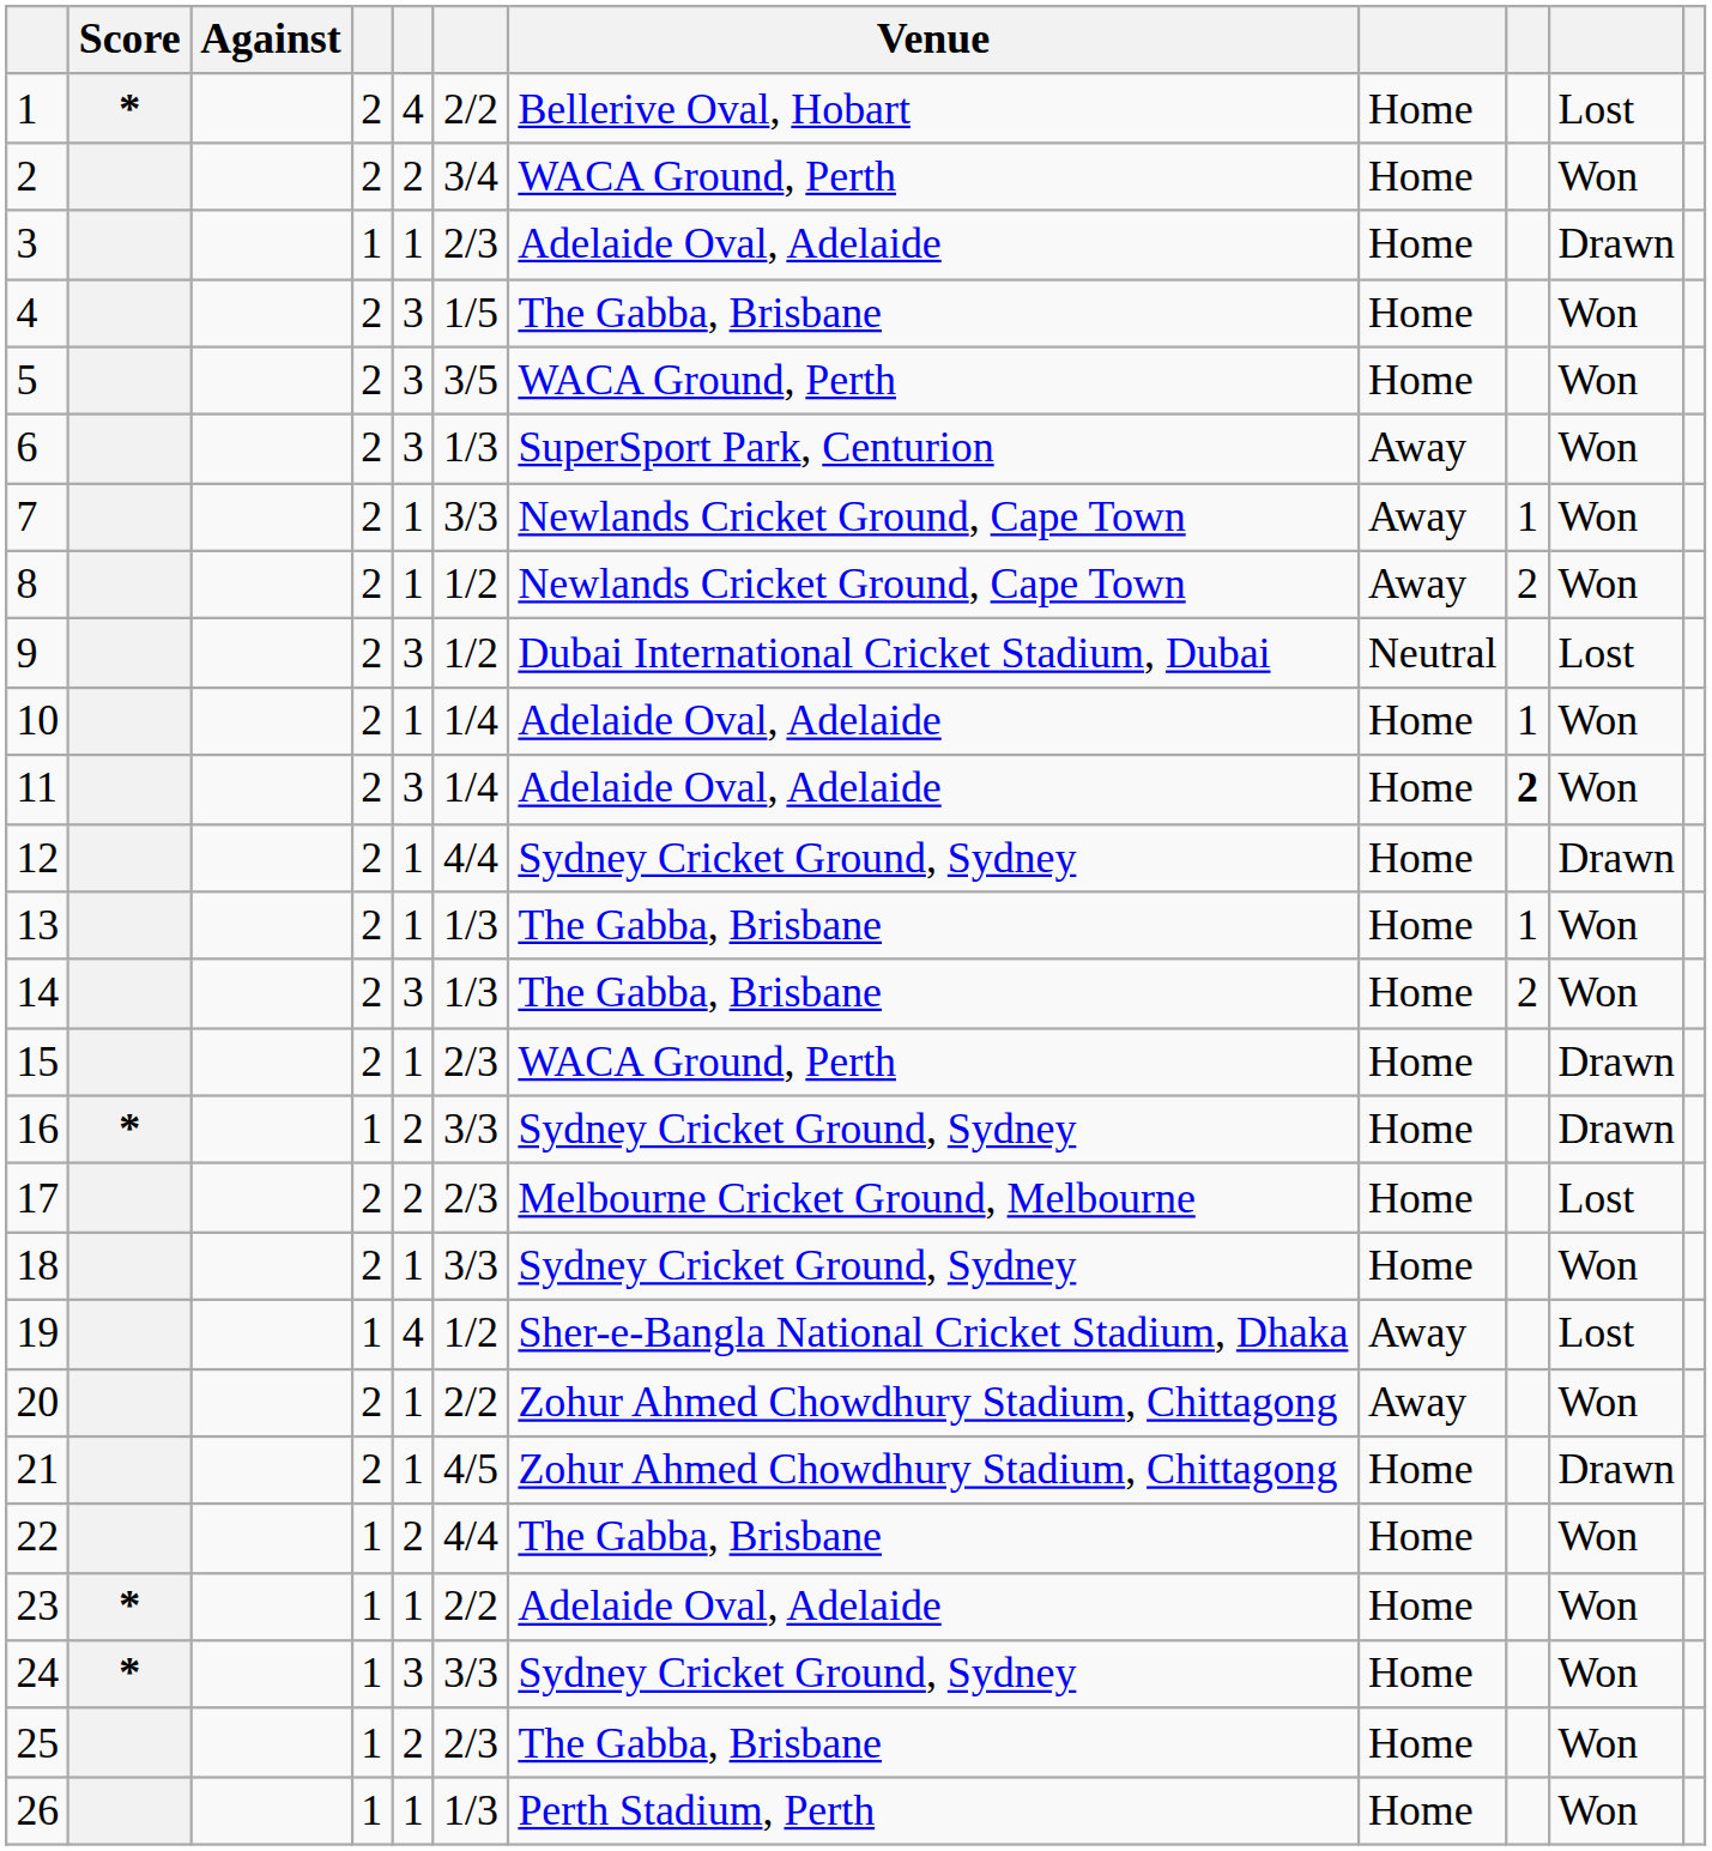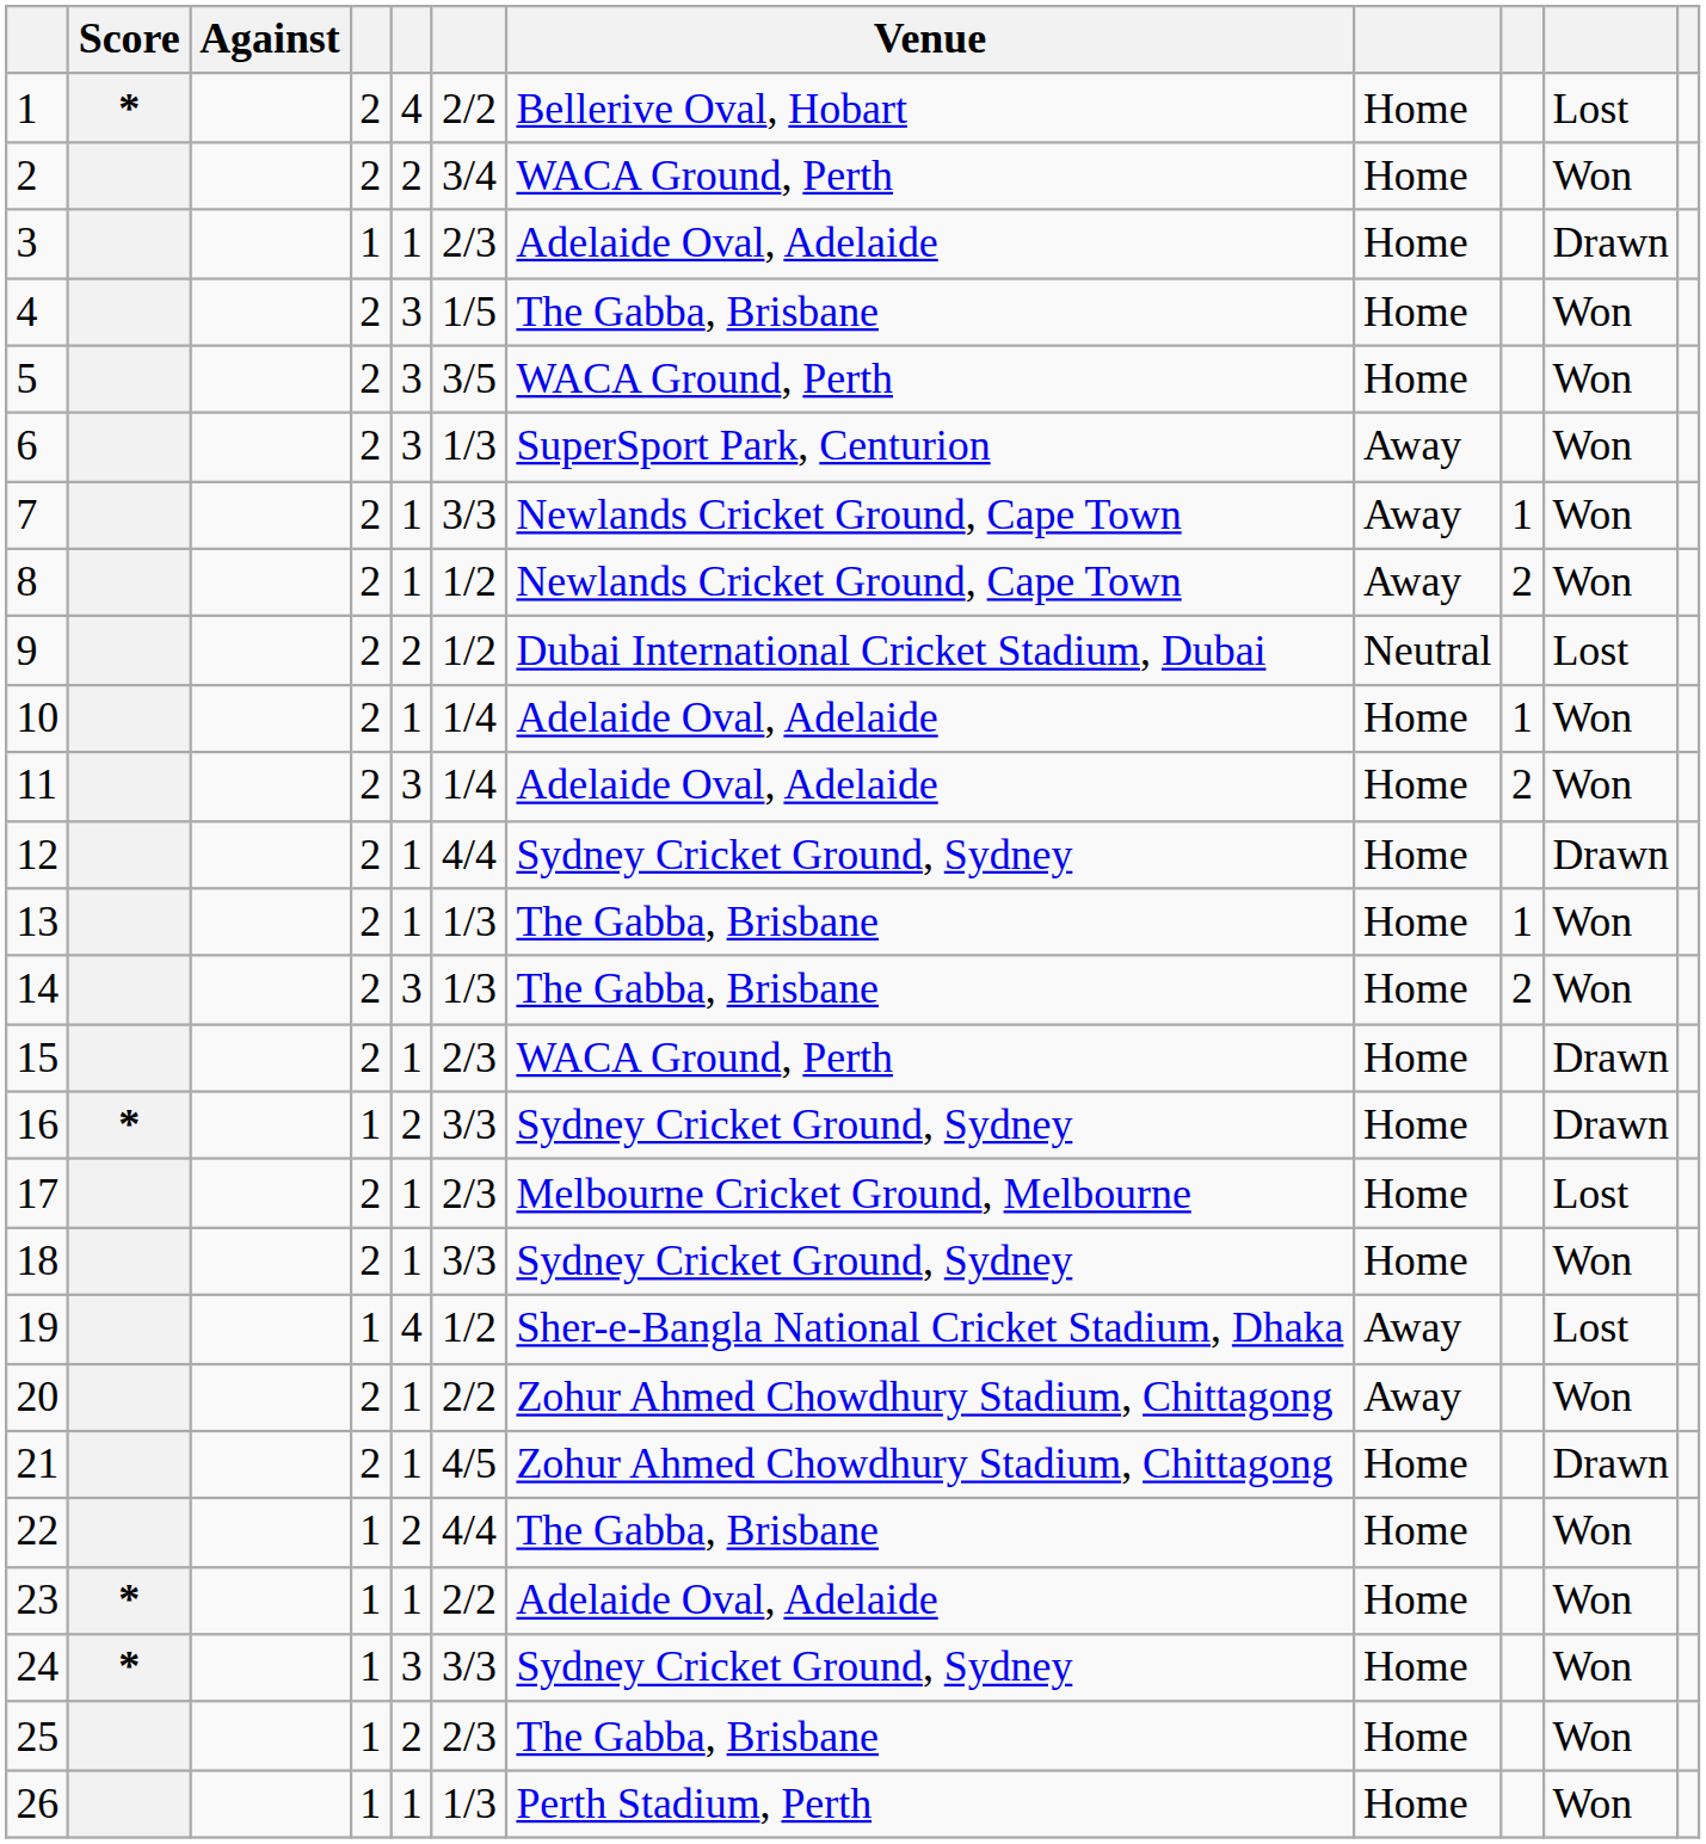9 | column 5: 3 -> 2
11 | column 9: bold -> normal
17 | column 5: 2 -> 1
